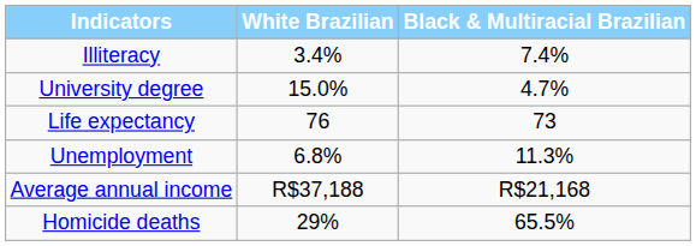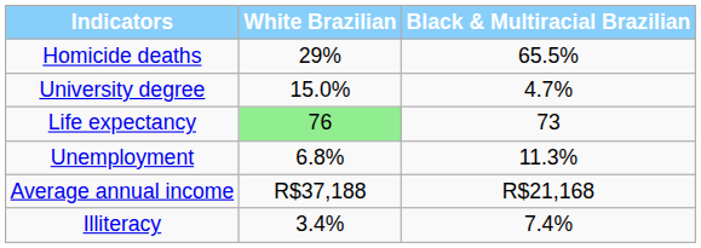rows swapped: Illiteracy <-> Homicide deaths
Life expectancy | White Brazilian: no background -> lightgreen background
